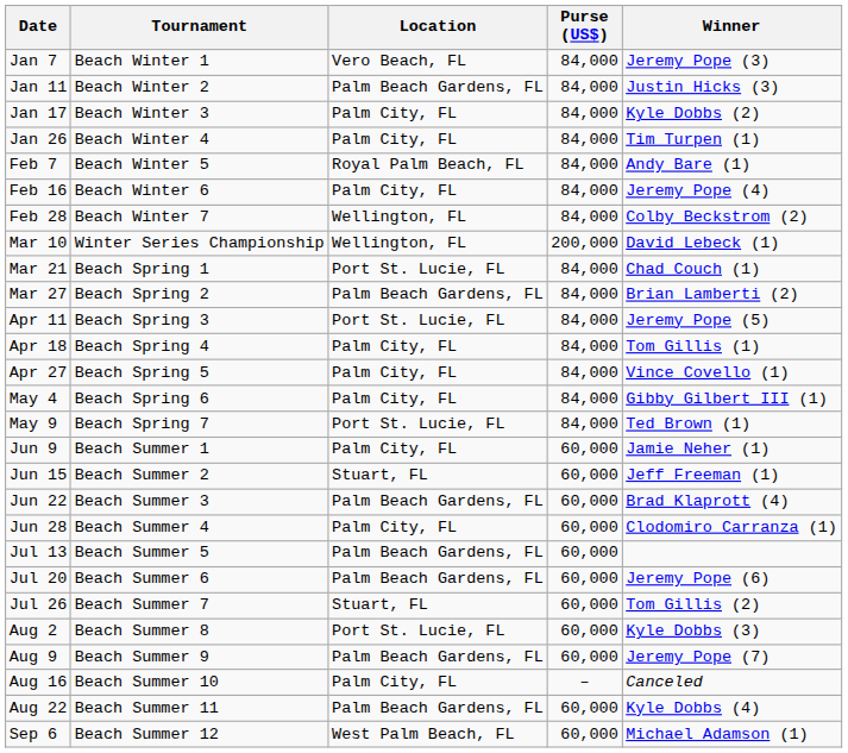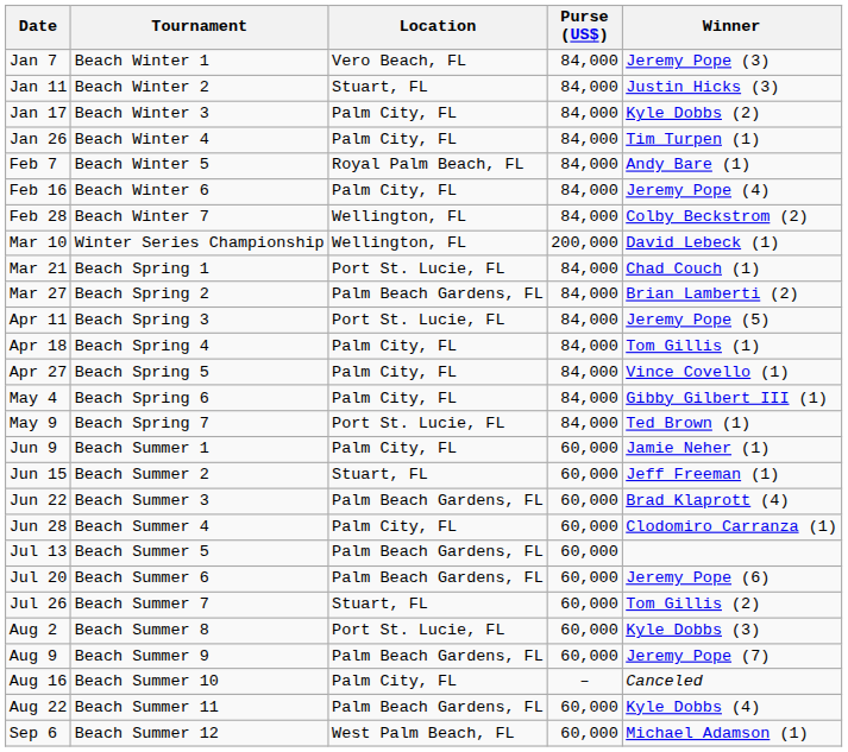Jan 11 | Location: Palm Beach Gardens, FL -> Stuart, FL
